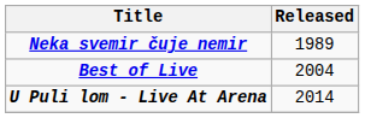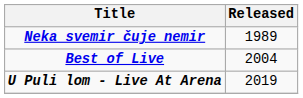U Puli lom - Live At Arena | Released: 2014 -> 2019
